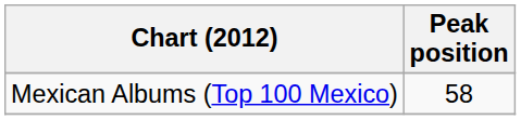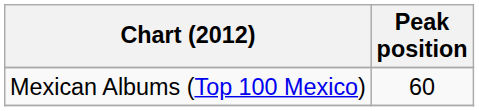Mexican Albums (Top 100 Mexico) | Peak position: 58 -> 60
